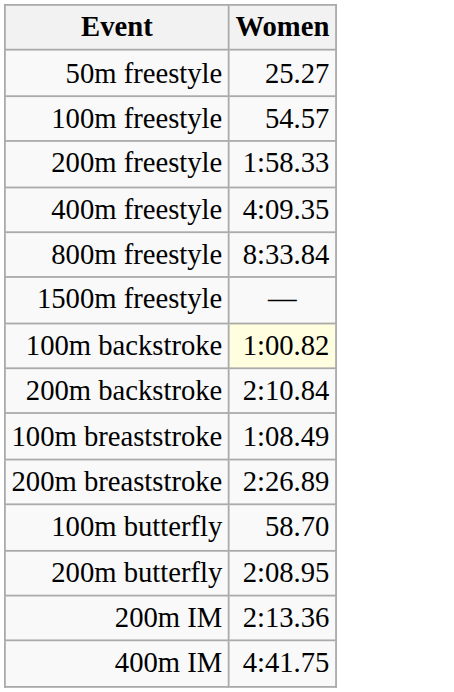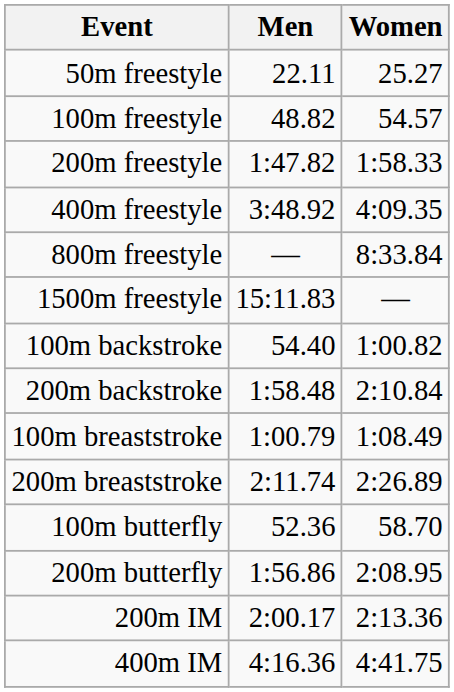+ column: Men | 22.11 | 48.82 | 1:47.82 | 3:48.92 | — | 15:11.83 | 54.40 | 1:58.48 | 1:00.79 | 2:11.74 | 52.36 | 1:56.86 | 2:00.17 | 4:16.36
100m backstroke | Women: lightyellow background -> no background
